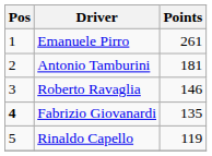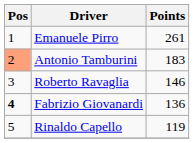Antonio Tamburini | Pos: no background -> lightsalmon background
Antonio Tamburini | Points: 181 -> 183
Fabrizio Giovanardi | Points: 135 -> 136
